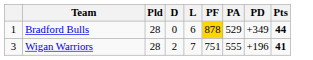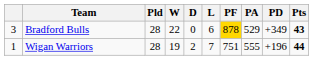+ column: W | 22 | 19
Bradford Bulls | column 1: 1 -> 3
Bradford Bulls | Pts: 44 -> 43
Wigan Warriors | column 1: 3 -> 1
Wigan Warriors | Pts: 41 -> 44
